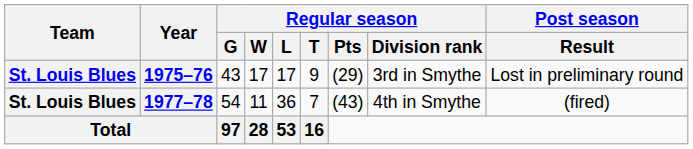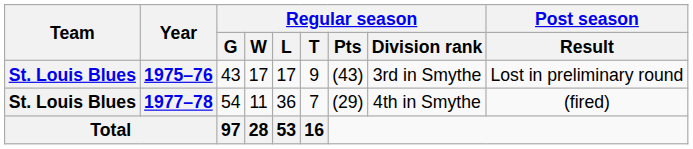1975–76 | Regular season / Pts: (29) -> (43)
1977–78 | Regular season / Pts: (43) -> (29)
